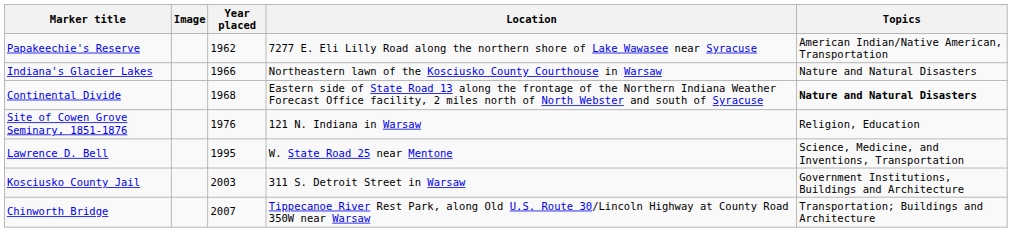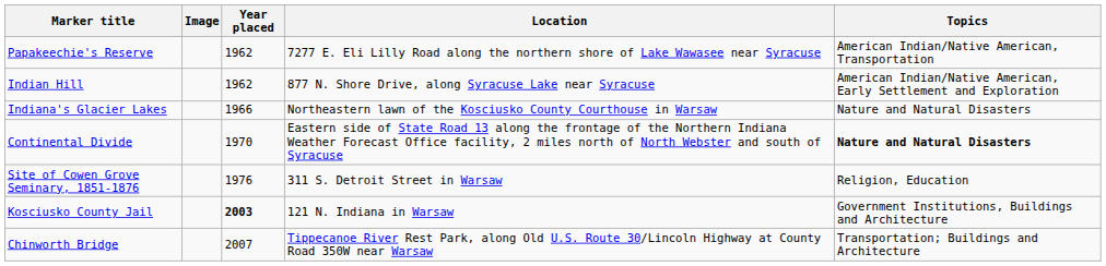+ row: Indian Hill | 1962 | 877 N. Shore Drive, along Syracuse Lake near Syracuse | American Indian/Native American, Early Settlement and Exploration
Continental Divide | Year placed: 1968 -> 1970
Site of Cowen Grove Seminary, 1851-1876 | Location: 121 N. Indiana in Warsaw -> 311 S. Detroit Street in Warsaw
- row: Lawrence D. Bell | 1995 | W. State Road 25 near Mentone | Science, Medicine, and Inventions, Transportation
Kosciusko County Jail | Year placed: normal -> bold
Kosciusko County Jail | Location: 311 S. Detroit Street in Warsaw -> 121 N. Indiana in Warsaw
